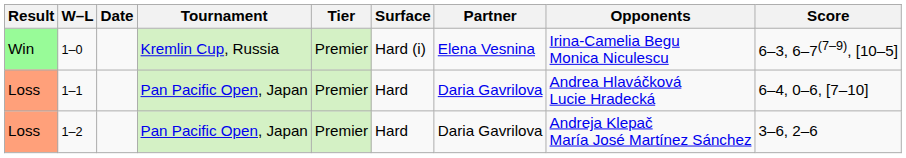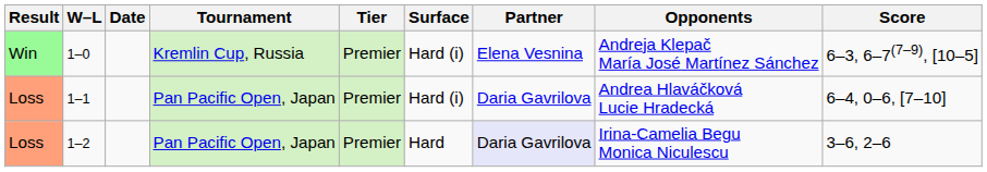1–0 | Opponents: Irina-Camelia Begu Monica Niculescu -> Andreja Klepač María José Martínez Sánchez
1–1 | Surface: Hard -> Hard (i)
1–2 | Partner: no background -> lavender background
1–2 | Opponents: Andreja Klepač María José Martínez Sánchez -> Irina-Camelia Begu Monica Niculescu
